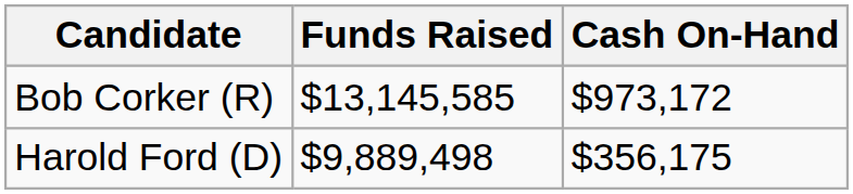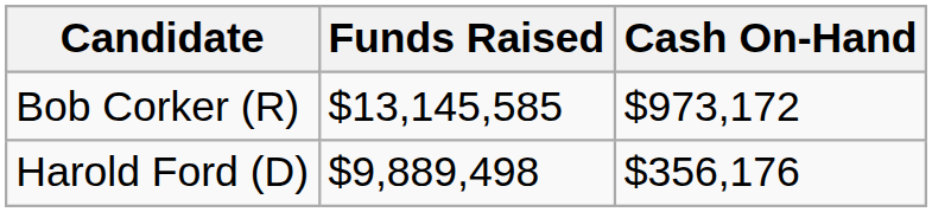Harold Ford (D) | Cash On-Hand: $356,175 -> $356,176
